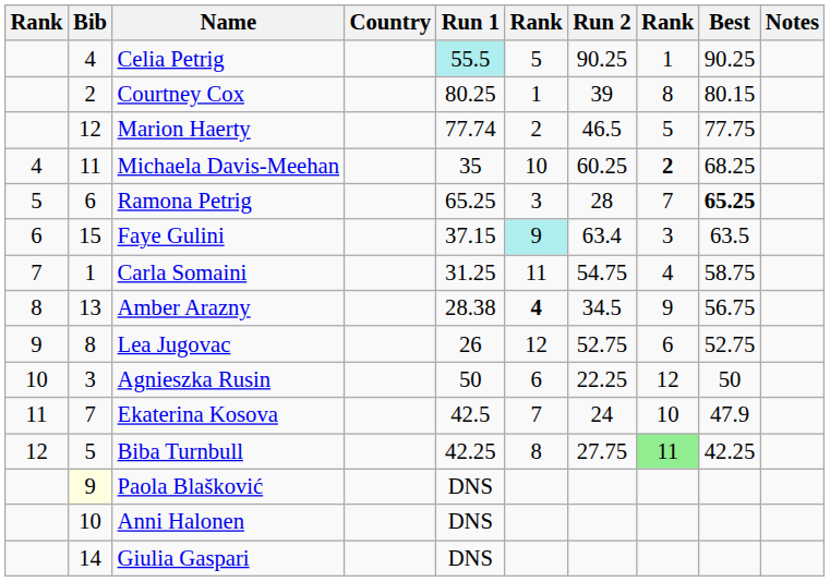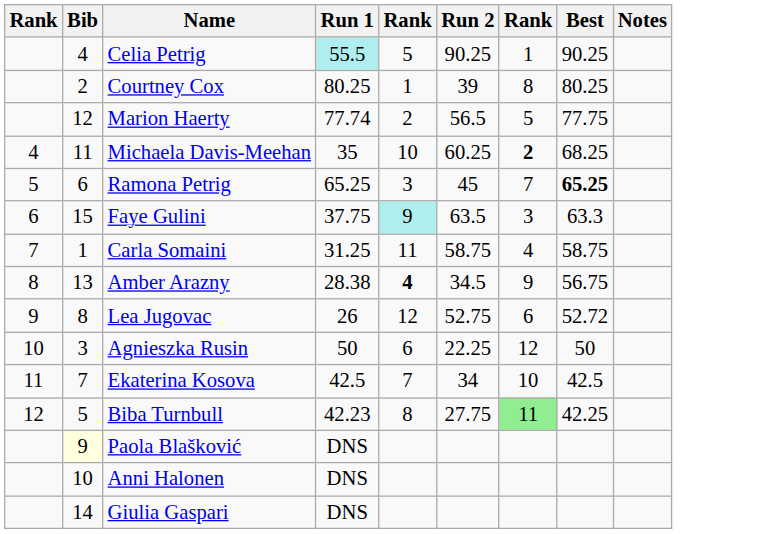- column: Country
Courtney Cox | Best: 80.15 -> 80.25
Marion Haerty | Run 2: 46.5 -> 56.5
Ramona Petrig | Run 2: 28 -> 45
Faye Gulini | Run 1: 37.15 -> 37.75
Faye Gulini | Run 2: 63.4 -> 63.5
Faye Gulini | Best: 63.5 -> 63.3
Carla Somaini | Run 2: 54.75 -> 58.75
Lea Jugovac | Best: 52.75 -> 52.72
Ekaterina Kosova | Run 2: 24 -> 34
Ekaterina Kosova | Best: 47.9 -> 42.5
Biba Turnbull | Run 1: 42.25 -> 42.23
